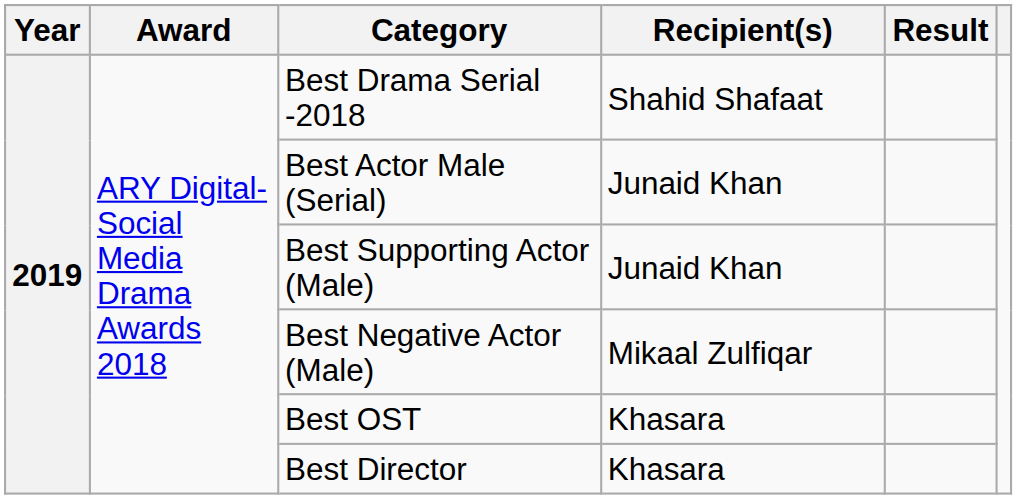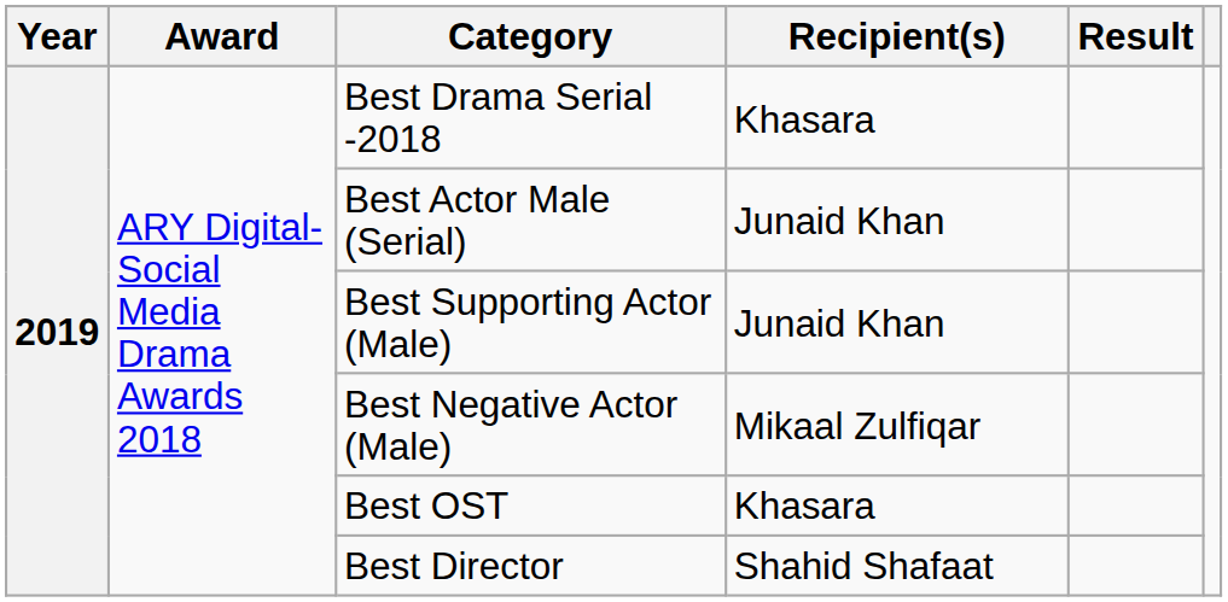Best Drama Serial -2018 | Recipient(s): Shahid Shafaat -> Khasara
Best Director | Recipient(s): Khasara -> Shahid Shafaat
